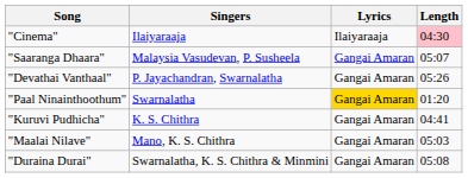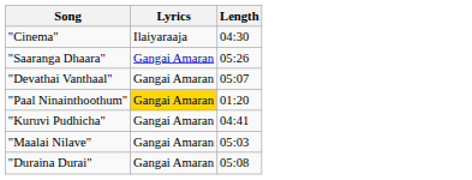- column: Singers | Ilaiyaraaja | Malaysia Vasudevan, P. Susheela | P. Jayachandran, Swarnalatha | Swarnalatha | K. S. Chithra | Mano, K. S. Chithra | Swarnalatha, K. S. Chithra & Minmini
"Cinema" | Length: pink background -> no background
"Saaranga Dhaara" | Length: 05:07 -> 05:26
"Devathai Vanthaal" | Length: 05:26 -> 05:07
